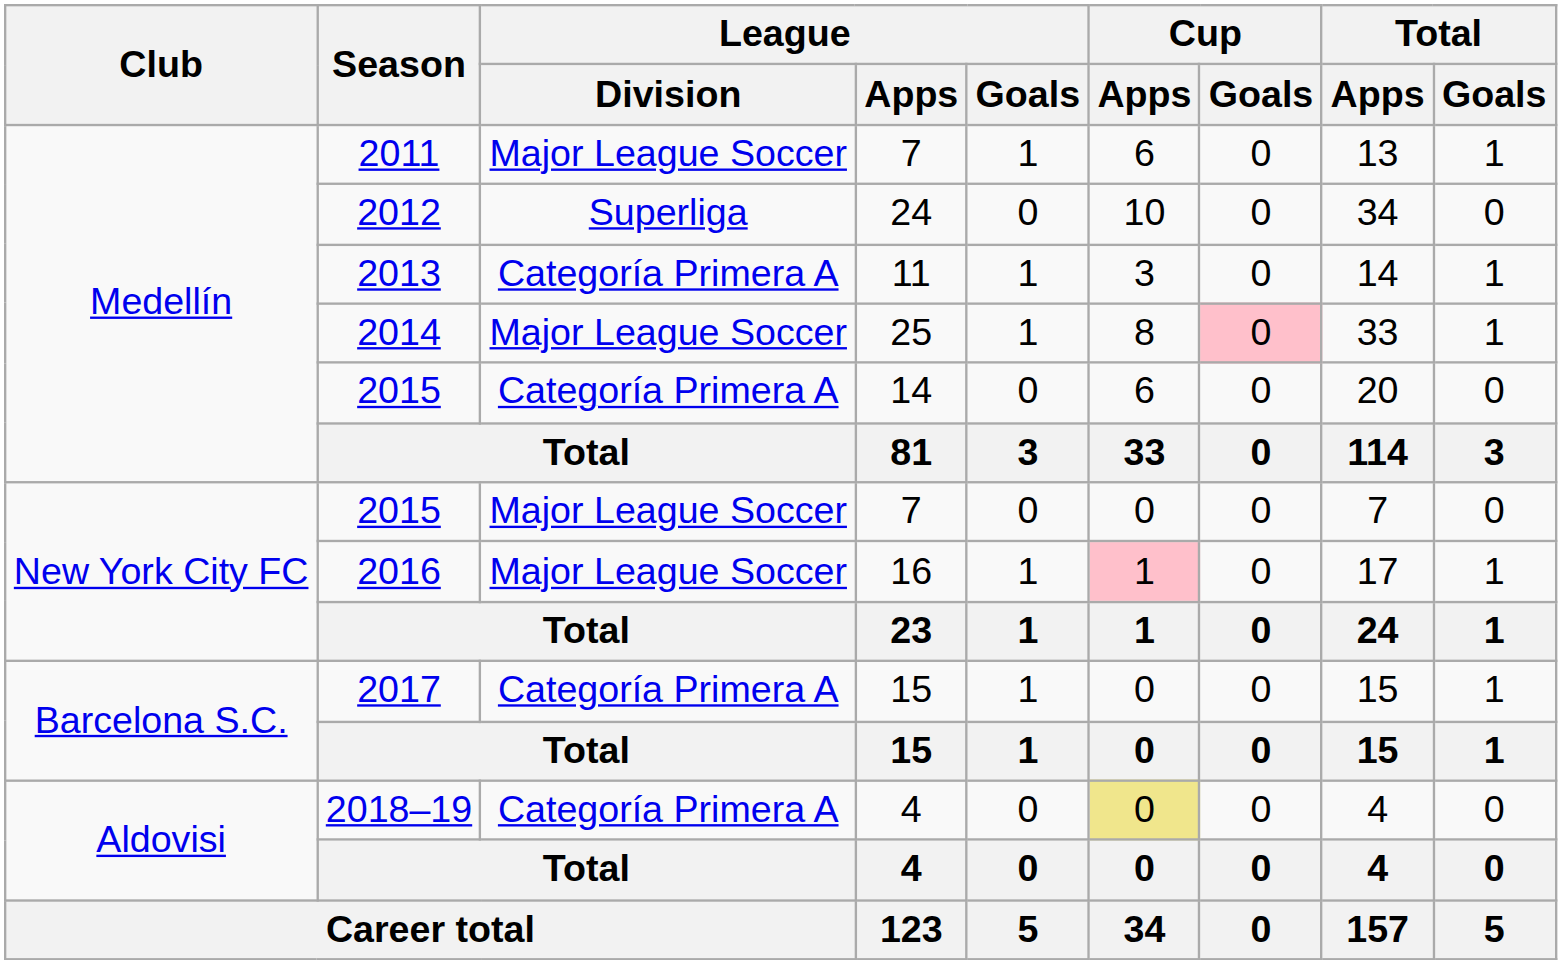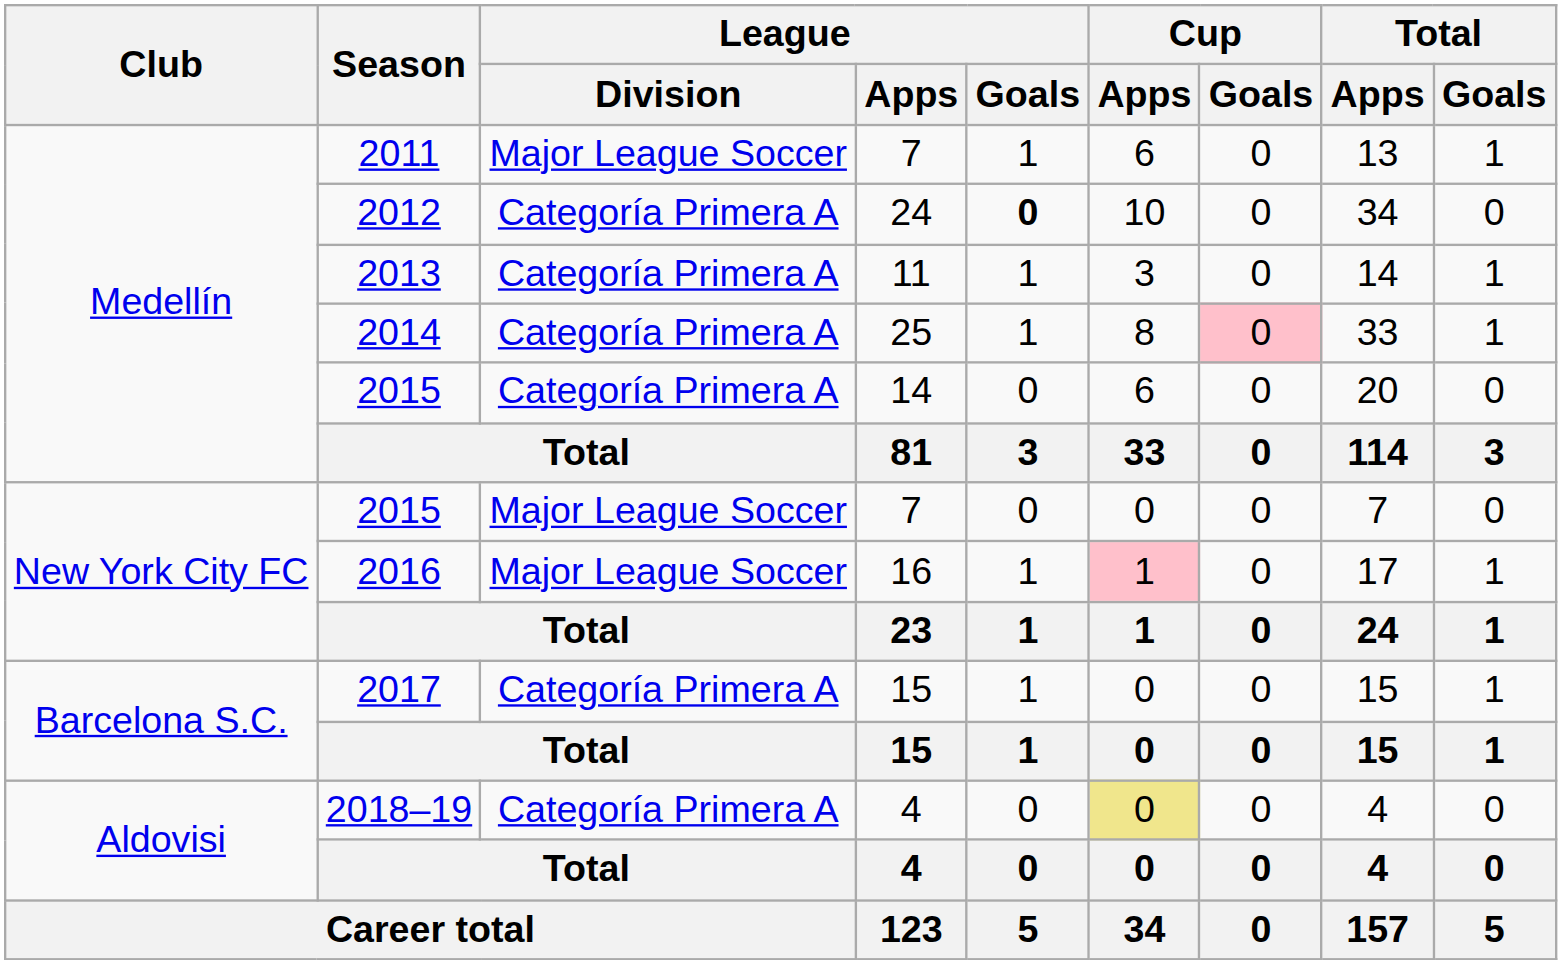2012 | League / Division: Superliga -> Categoría Primera A
2012 | League / Goals: normal -> bold
2014 | League / Division: Major League Soccer -> Categoría Primera A
